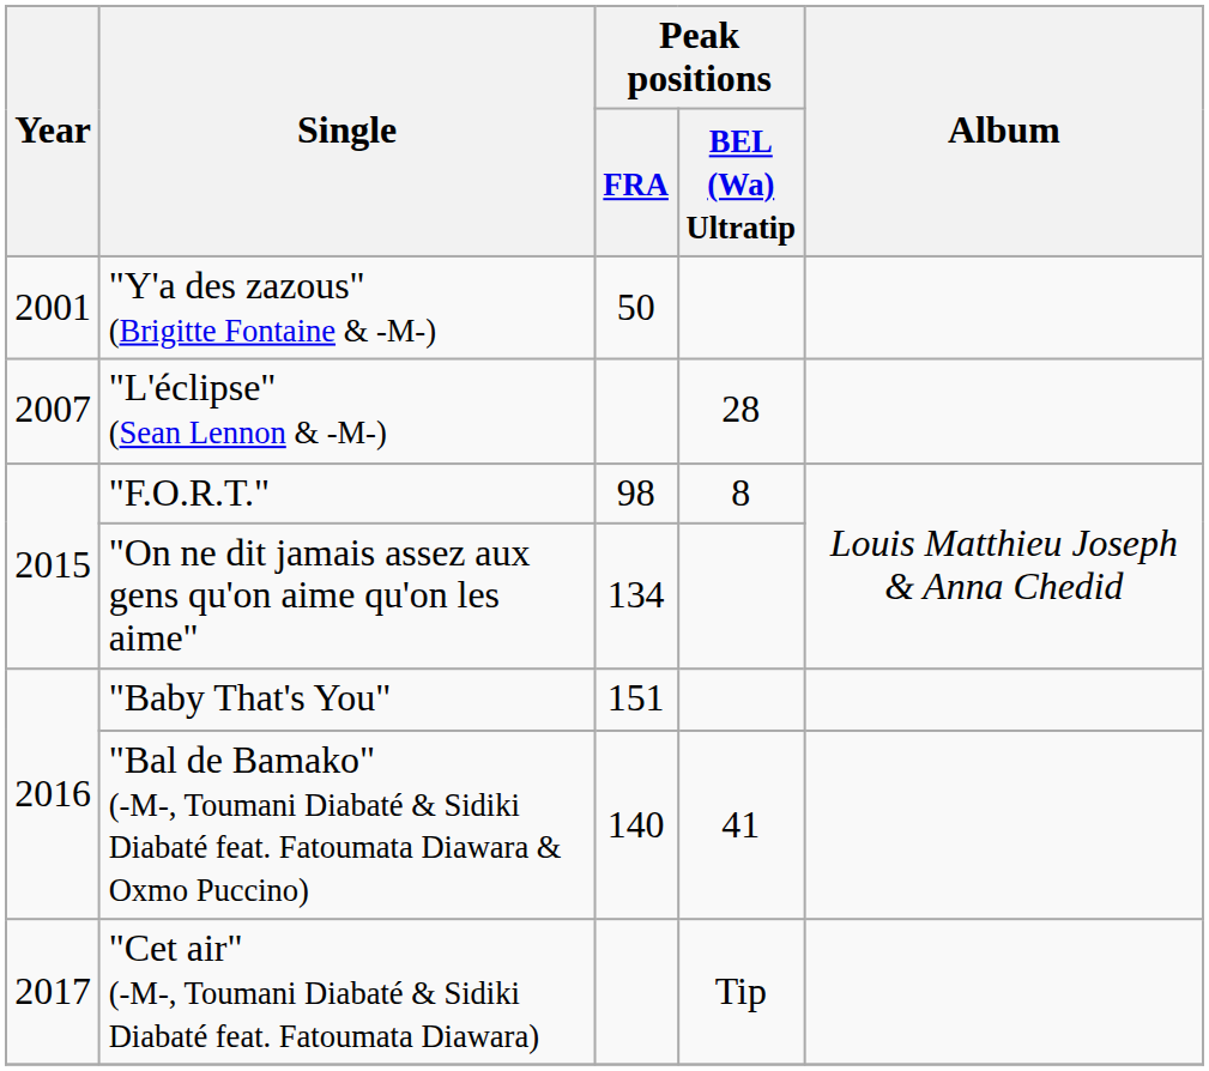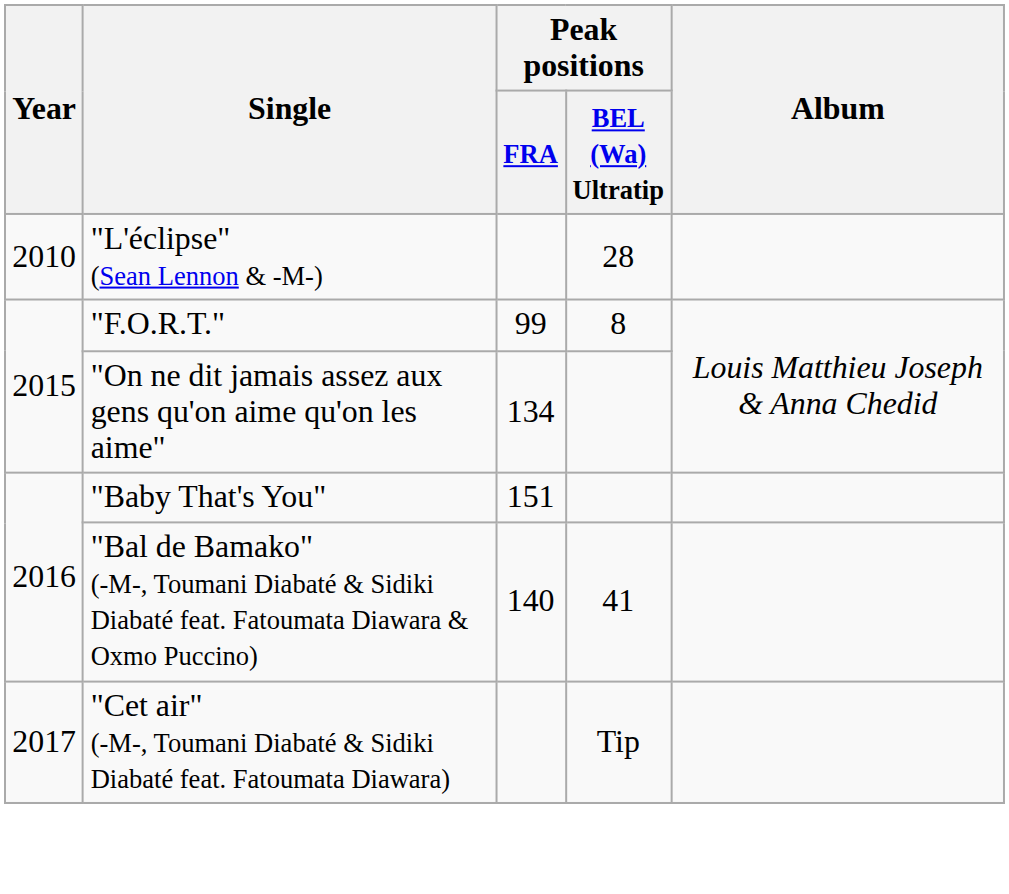- row: 2001 | "Y'a des zazous" (Brigitte Fontaine & -M-) | 50
"L'éclipse" (Sean Lennon & -M-) | Year: 2007 -> 2010
"F.O.R.T." | Peak positions / FRA: 98 -> 99
